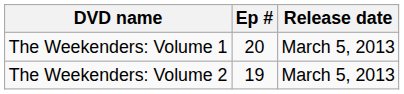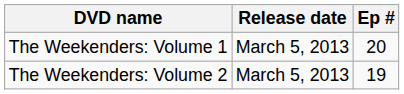columns swapped: Ep # <-> Release date
